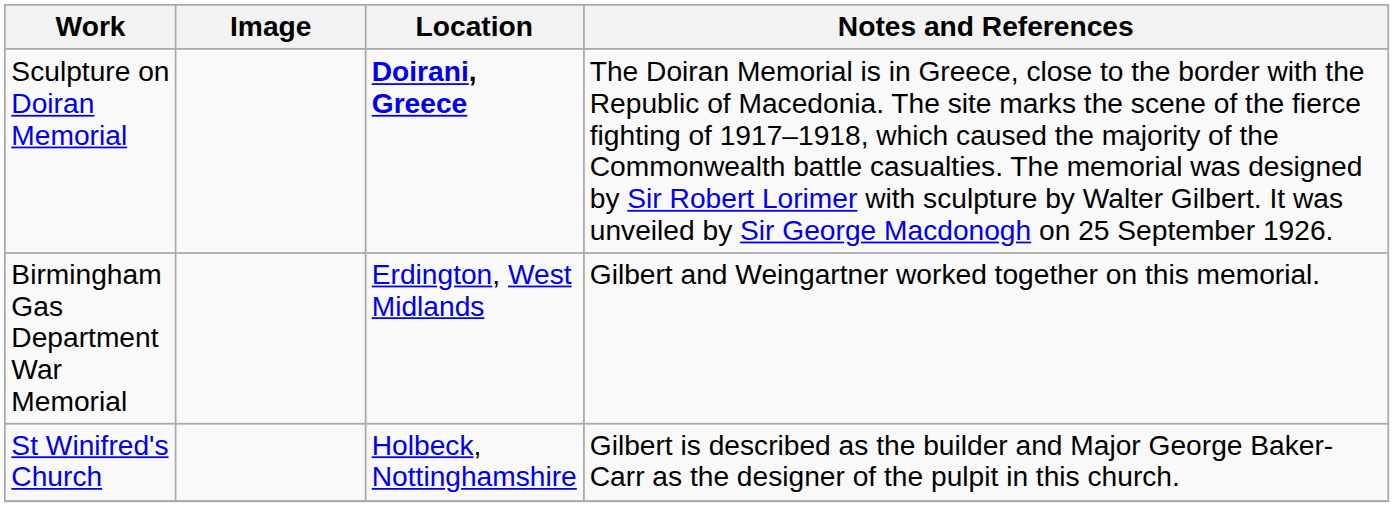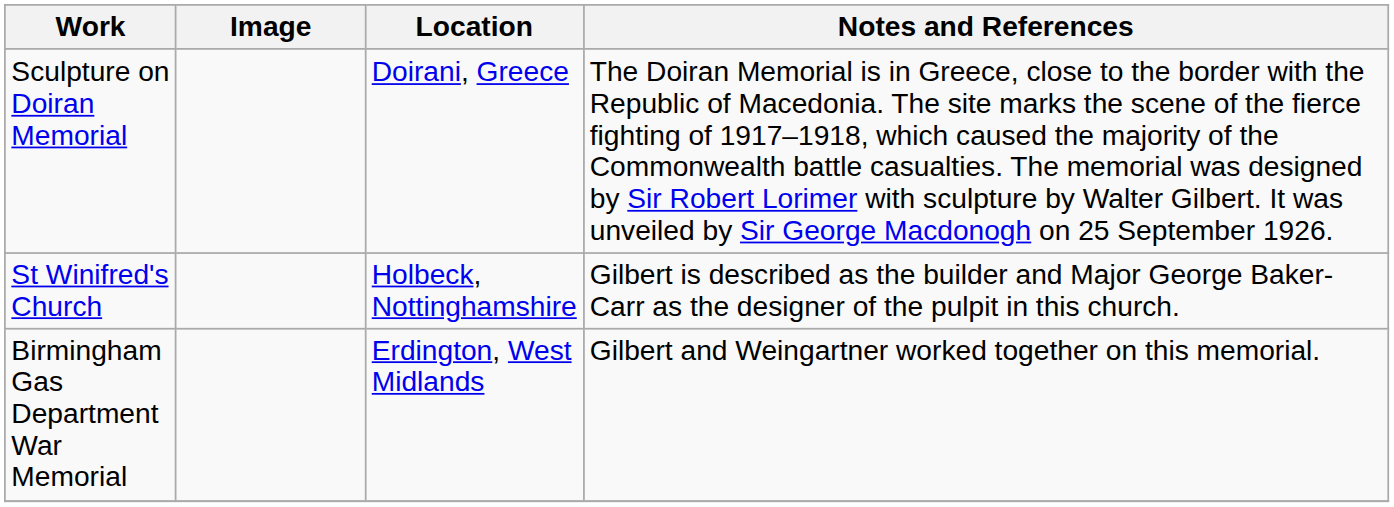Sculpture on Doiran Memorial | Location: bold -> normal
rows swapped: St Winifred's Church <-> Birmingham Gas Department War Memorial
